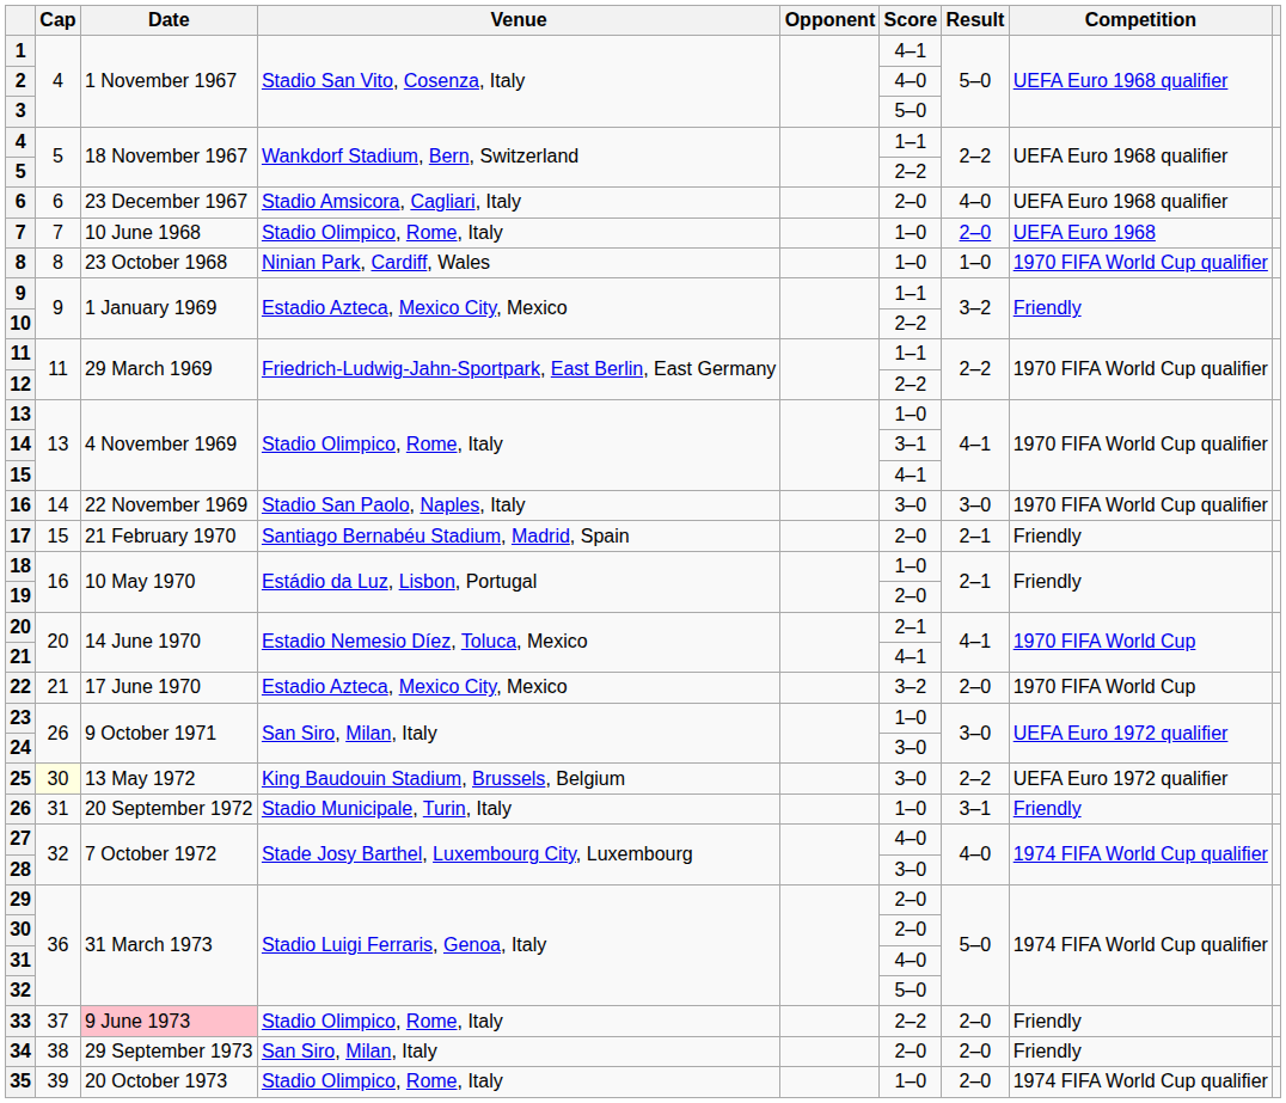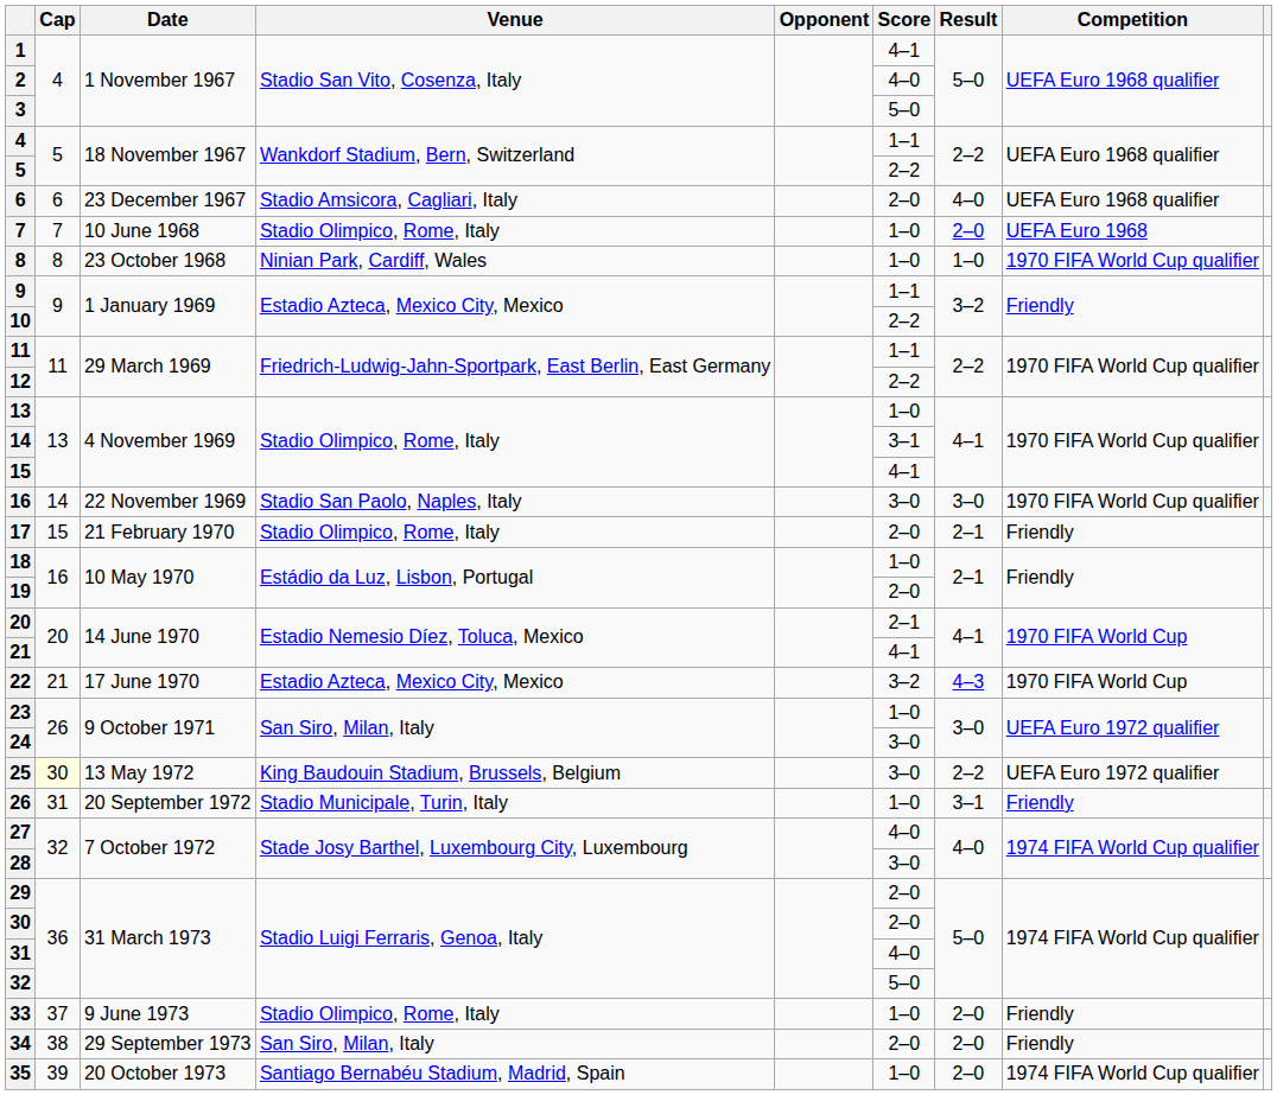17 | Venue: Santiago Bernabéu Stadium, Madrid, Spain -> Stadio Olimpico, Rome, Italy
22 | Result: 2–0 -> 4–3
33 | Date: pink background -> no background
33 | Score: 2–2 -> 1–0
35 | Venue: Stadio Olimpico, Rome, Italy -> Santiago Bernabéu Stadium, Madrid, Spain
